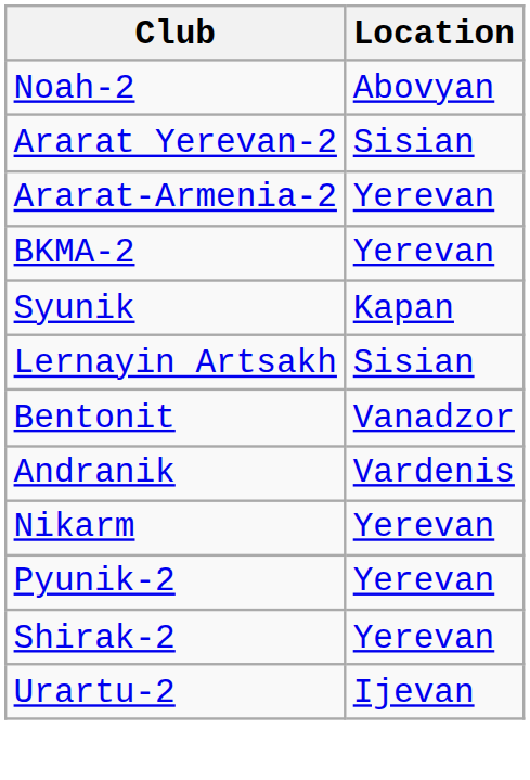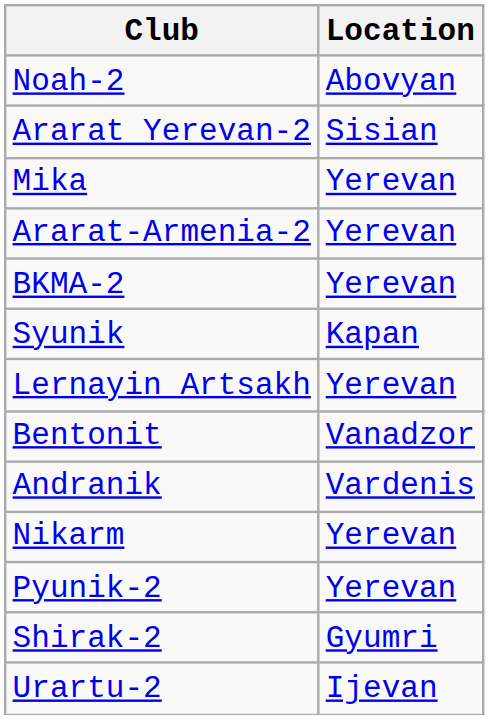+ row: Mika | Yerevan
Lernayin Artsakh | Location: Sisian -> Yerevan
Shirak-2 | Location: Yerevan -> Gyumri
